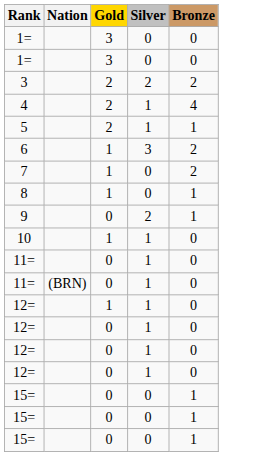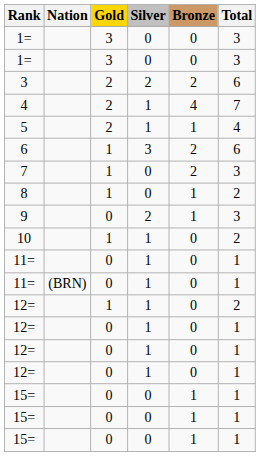+ column: Total | 3 | 3 | 6 | 7 | 4 | 6 | 3 | 2 | 3 | 2 | 1 | 1 | 2 | 1 | 1 | 1 | 1 | 1 | 1
